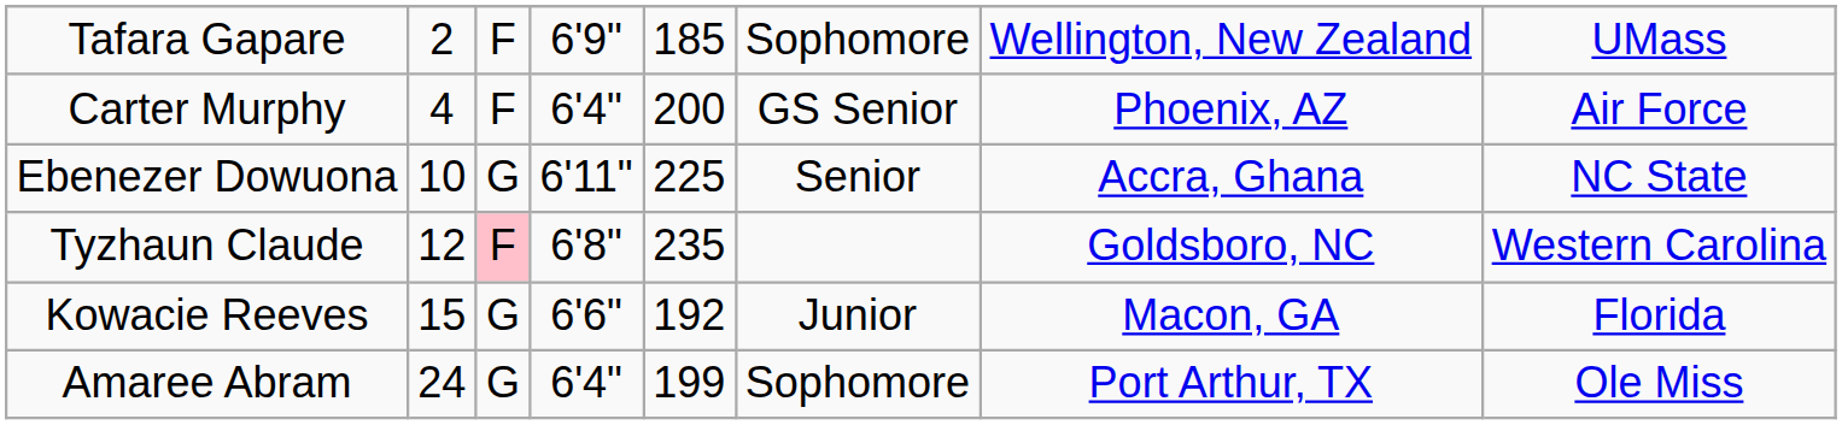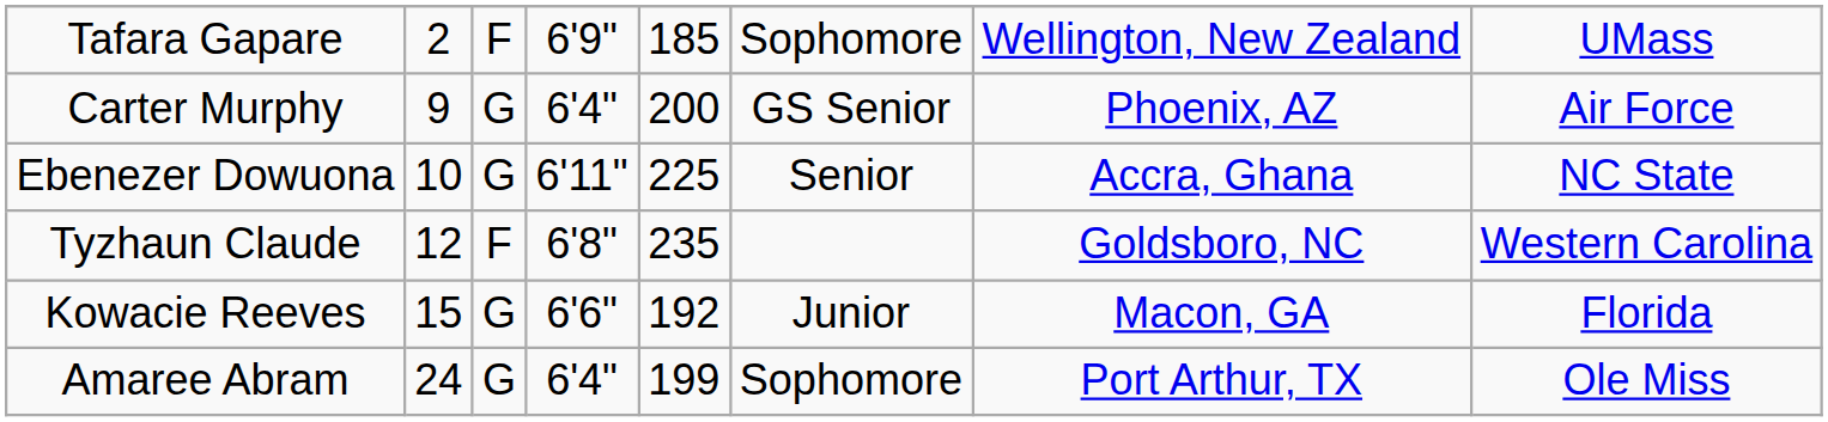Carter Murphy | column 2: 4 -> 9
Carter Murphy | column 3: F -> G
Tyzhaun Claude | column 3: pink background -> no background
